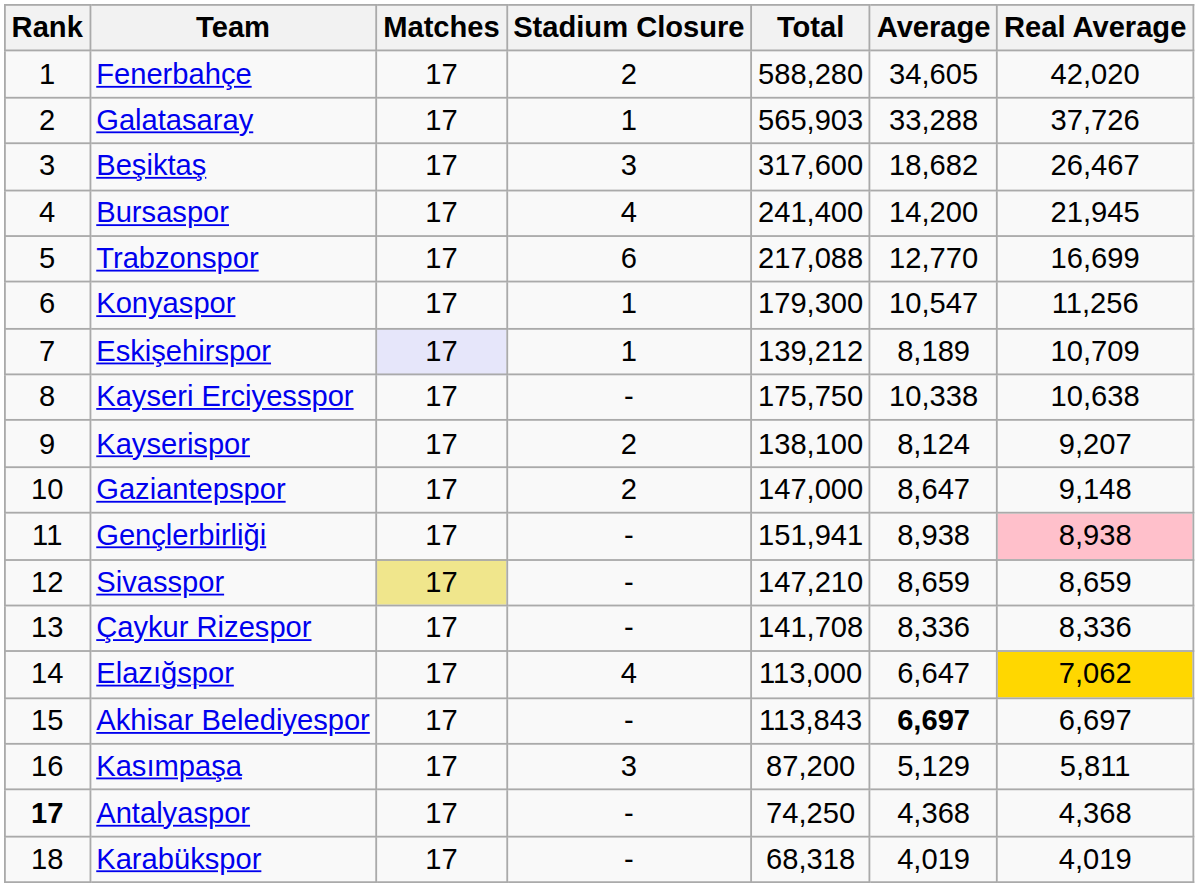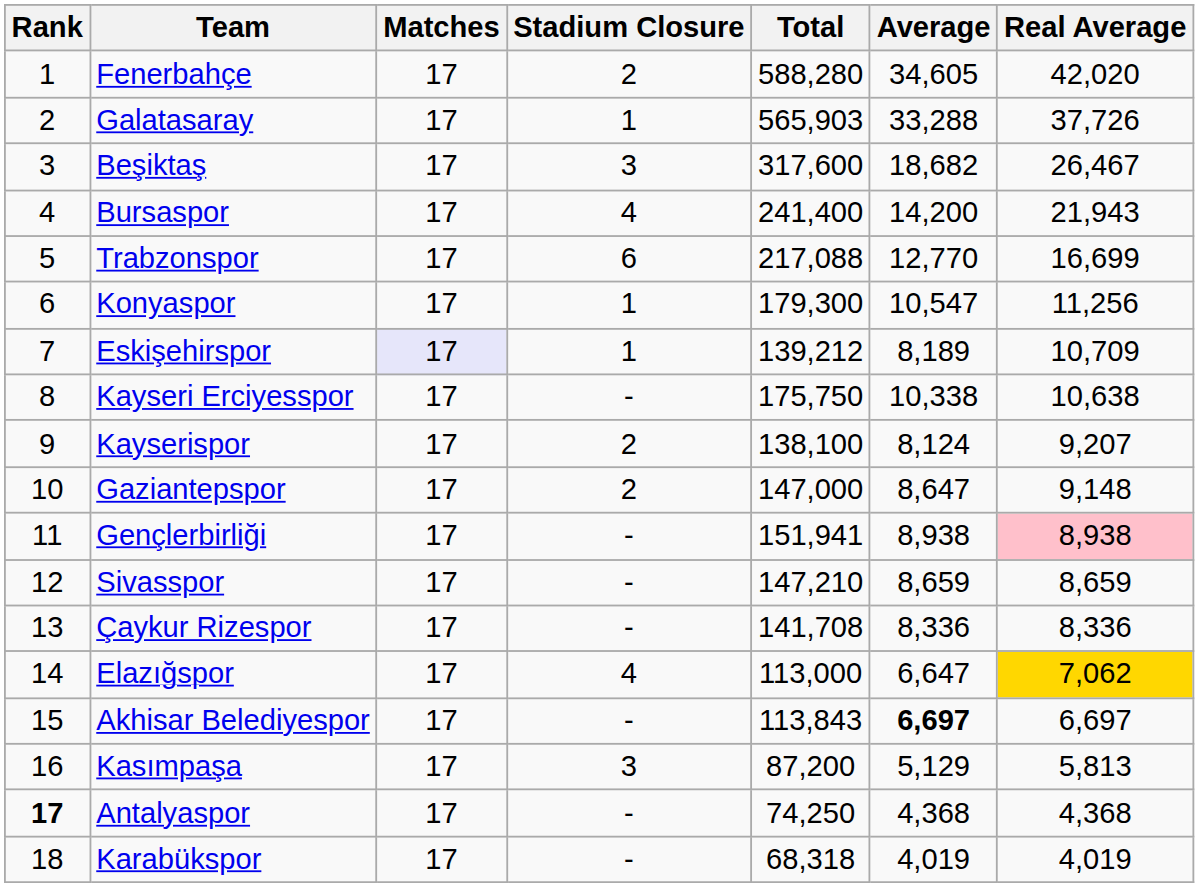Bursaspor | Real Average: 21,945 -> 21,943
Sivasspor | Matches: khaki background -> no background
Kasımpaşa | Real Average: 5,811 -> 5,813
